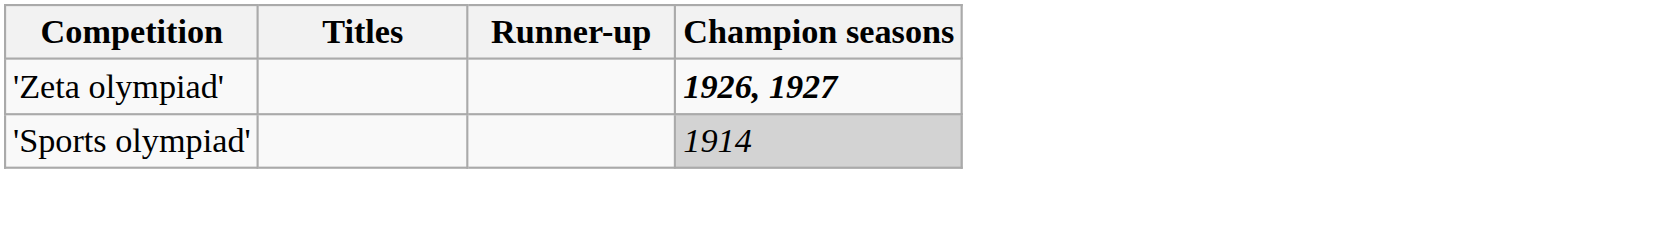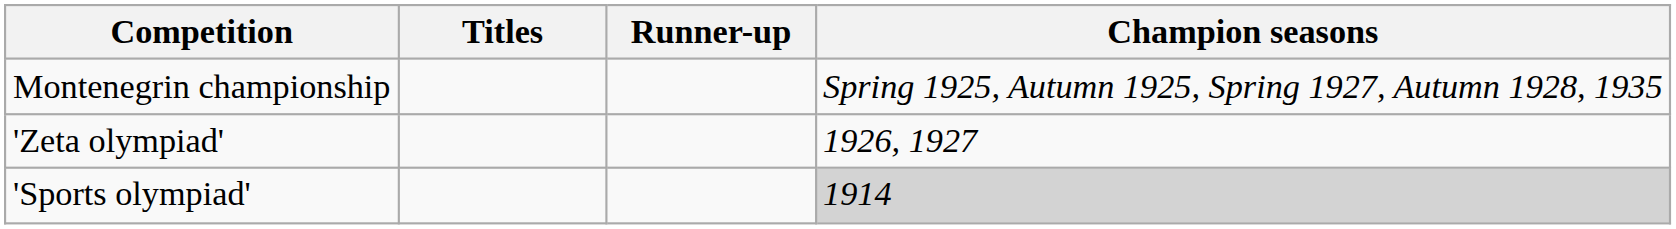+ row: Montenegrin championship | Spring 1925, Autumn 1925, Spring 1927, Autumn 1928, 1935
'Zeta olympiad' | Champion seasons: bold -> normal
